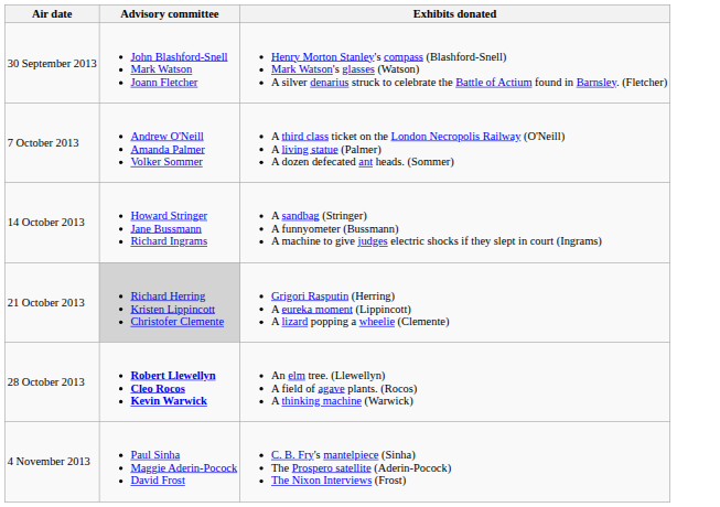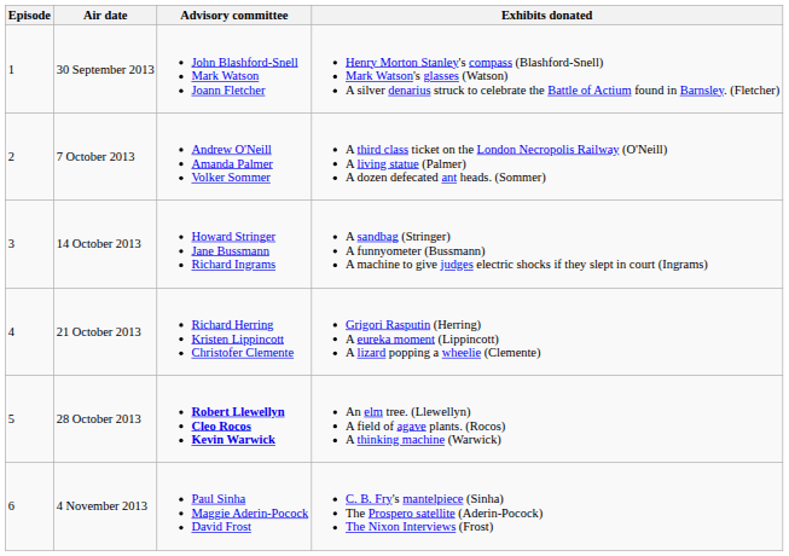+ column: Episode | 1 | 2 | 3 | 4 | 5 | 6
21 October 2013 | Advisory committee: lightgrey background -> no background
